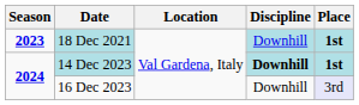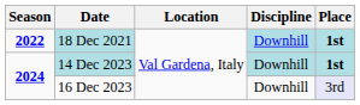18 Dec 2021 | Season: 2023 -> 2022
14 Dec 2023 | Discipline: bold -> normal
